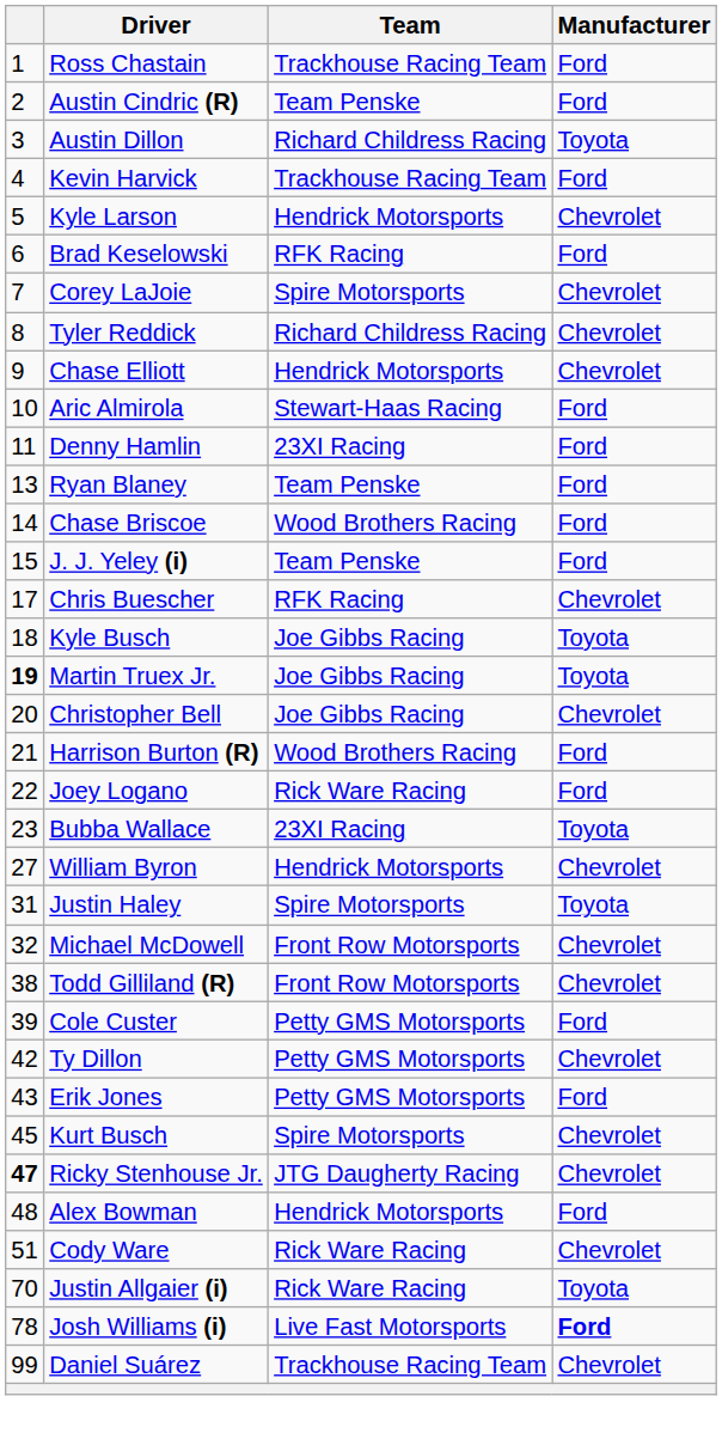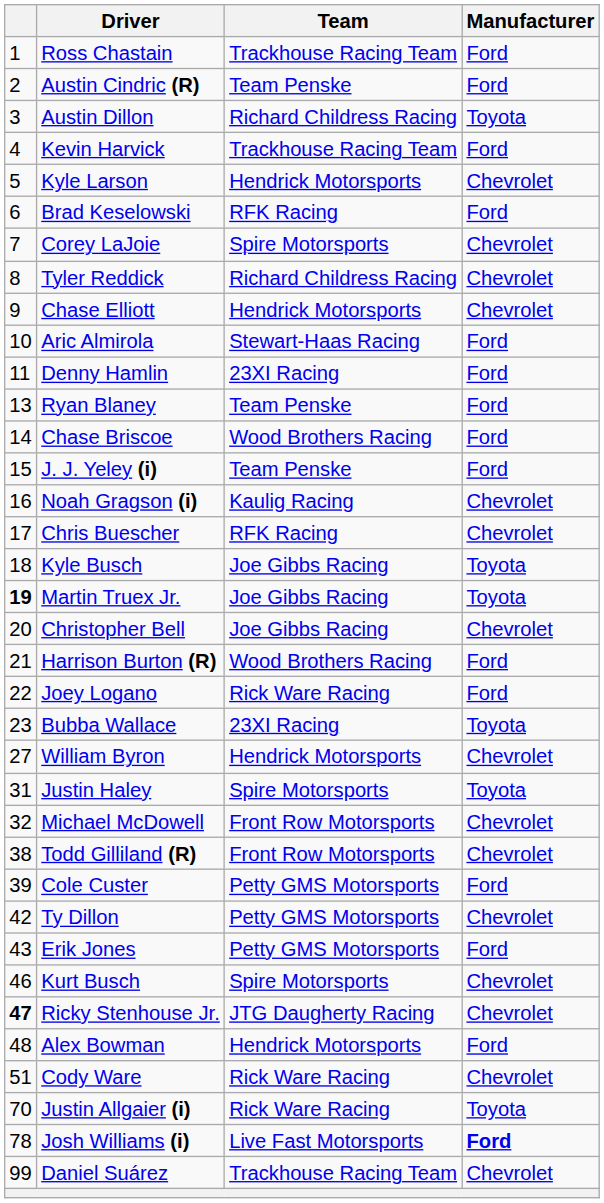+ row: 16 | Noah Gragson (i) | Kaulig Racing | Chevrolet
Kurt Busch | column 1: 45 -> 46
